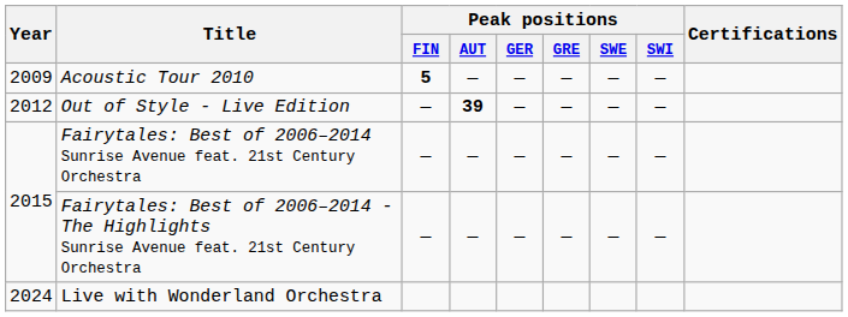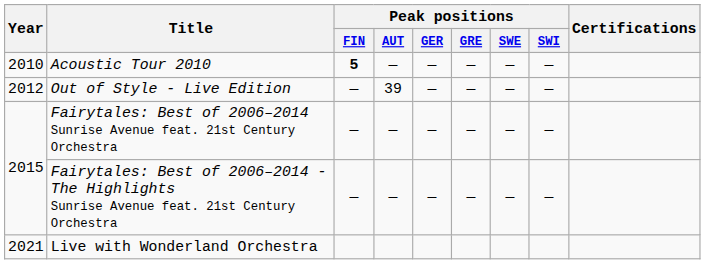Acoustic Tour 2010 | Year: 2009 -> 2010
Out of Style - Live Edition | Peak positions / AUT: bold -> normal
Live with Wonderland Orchestra | Year: 2024 -> 2021
